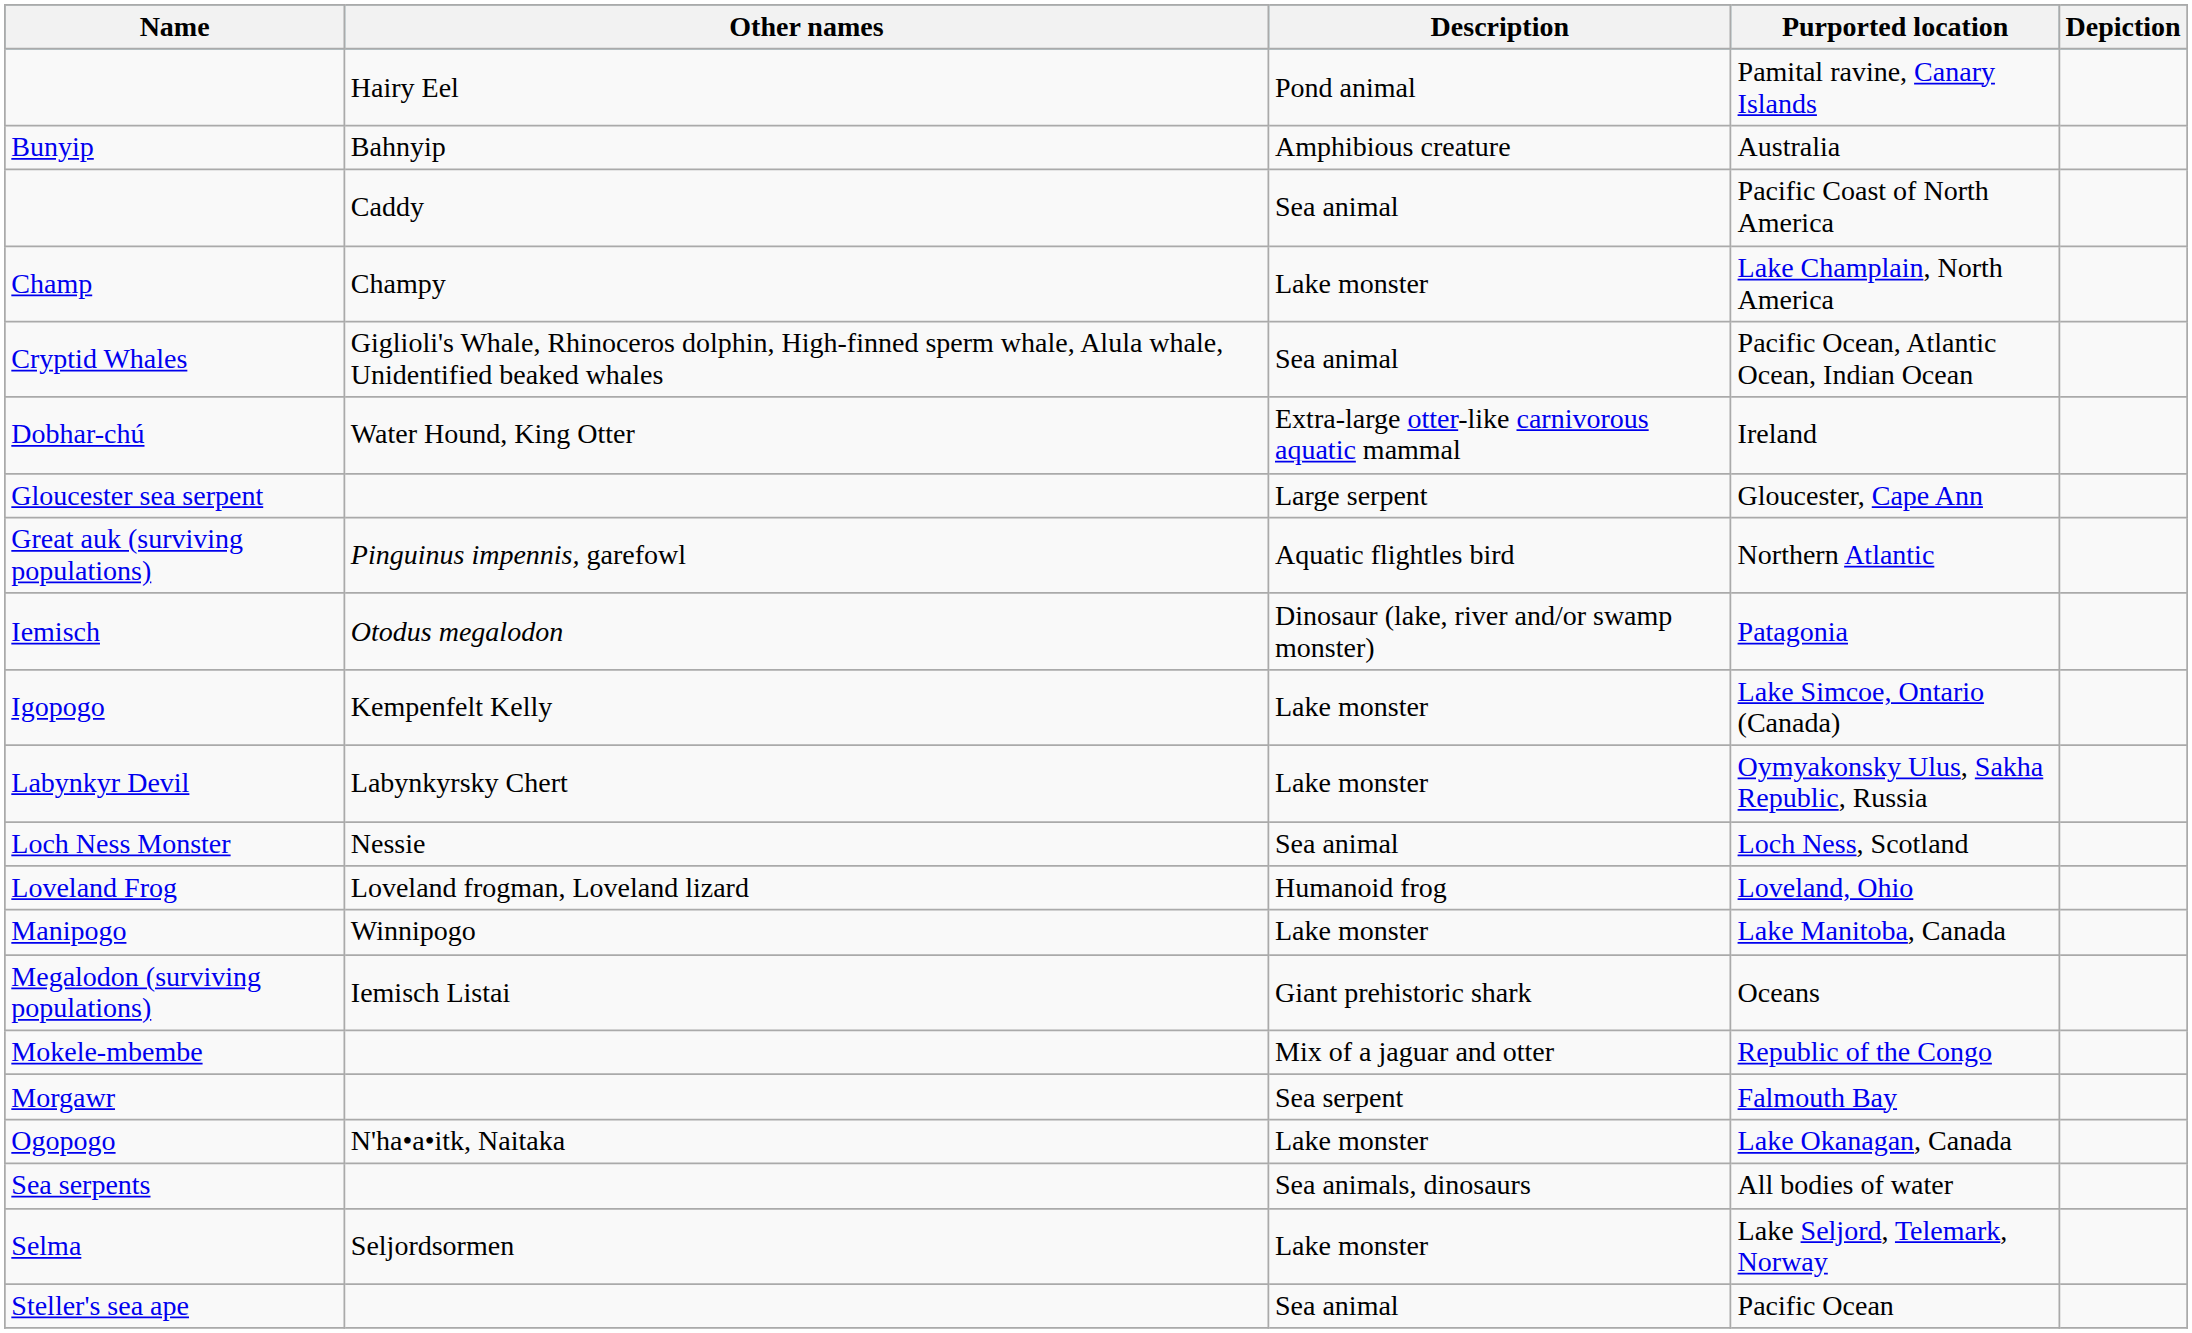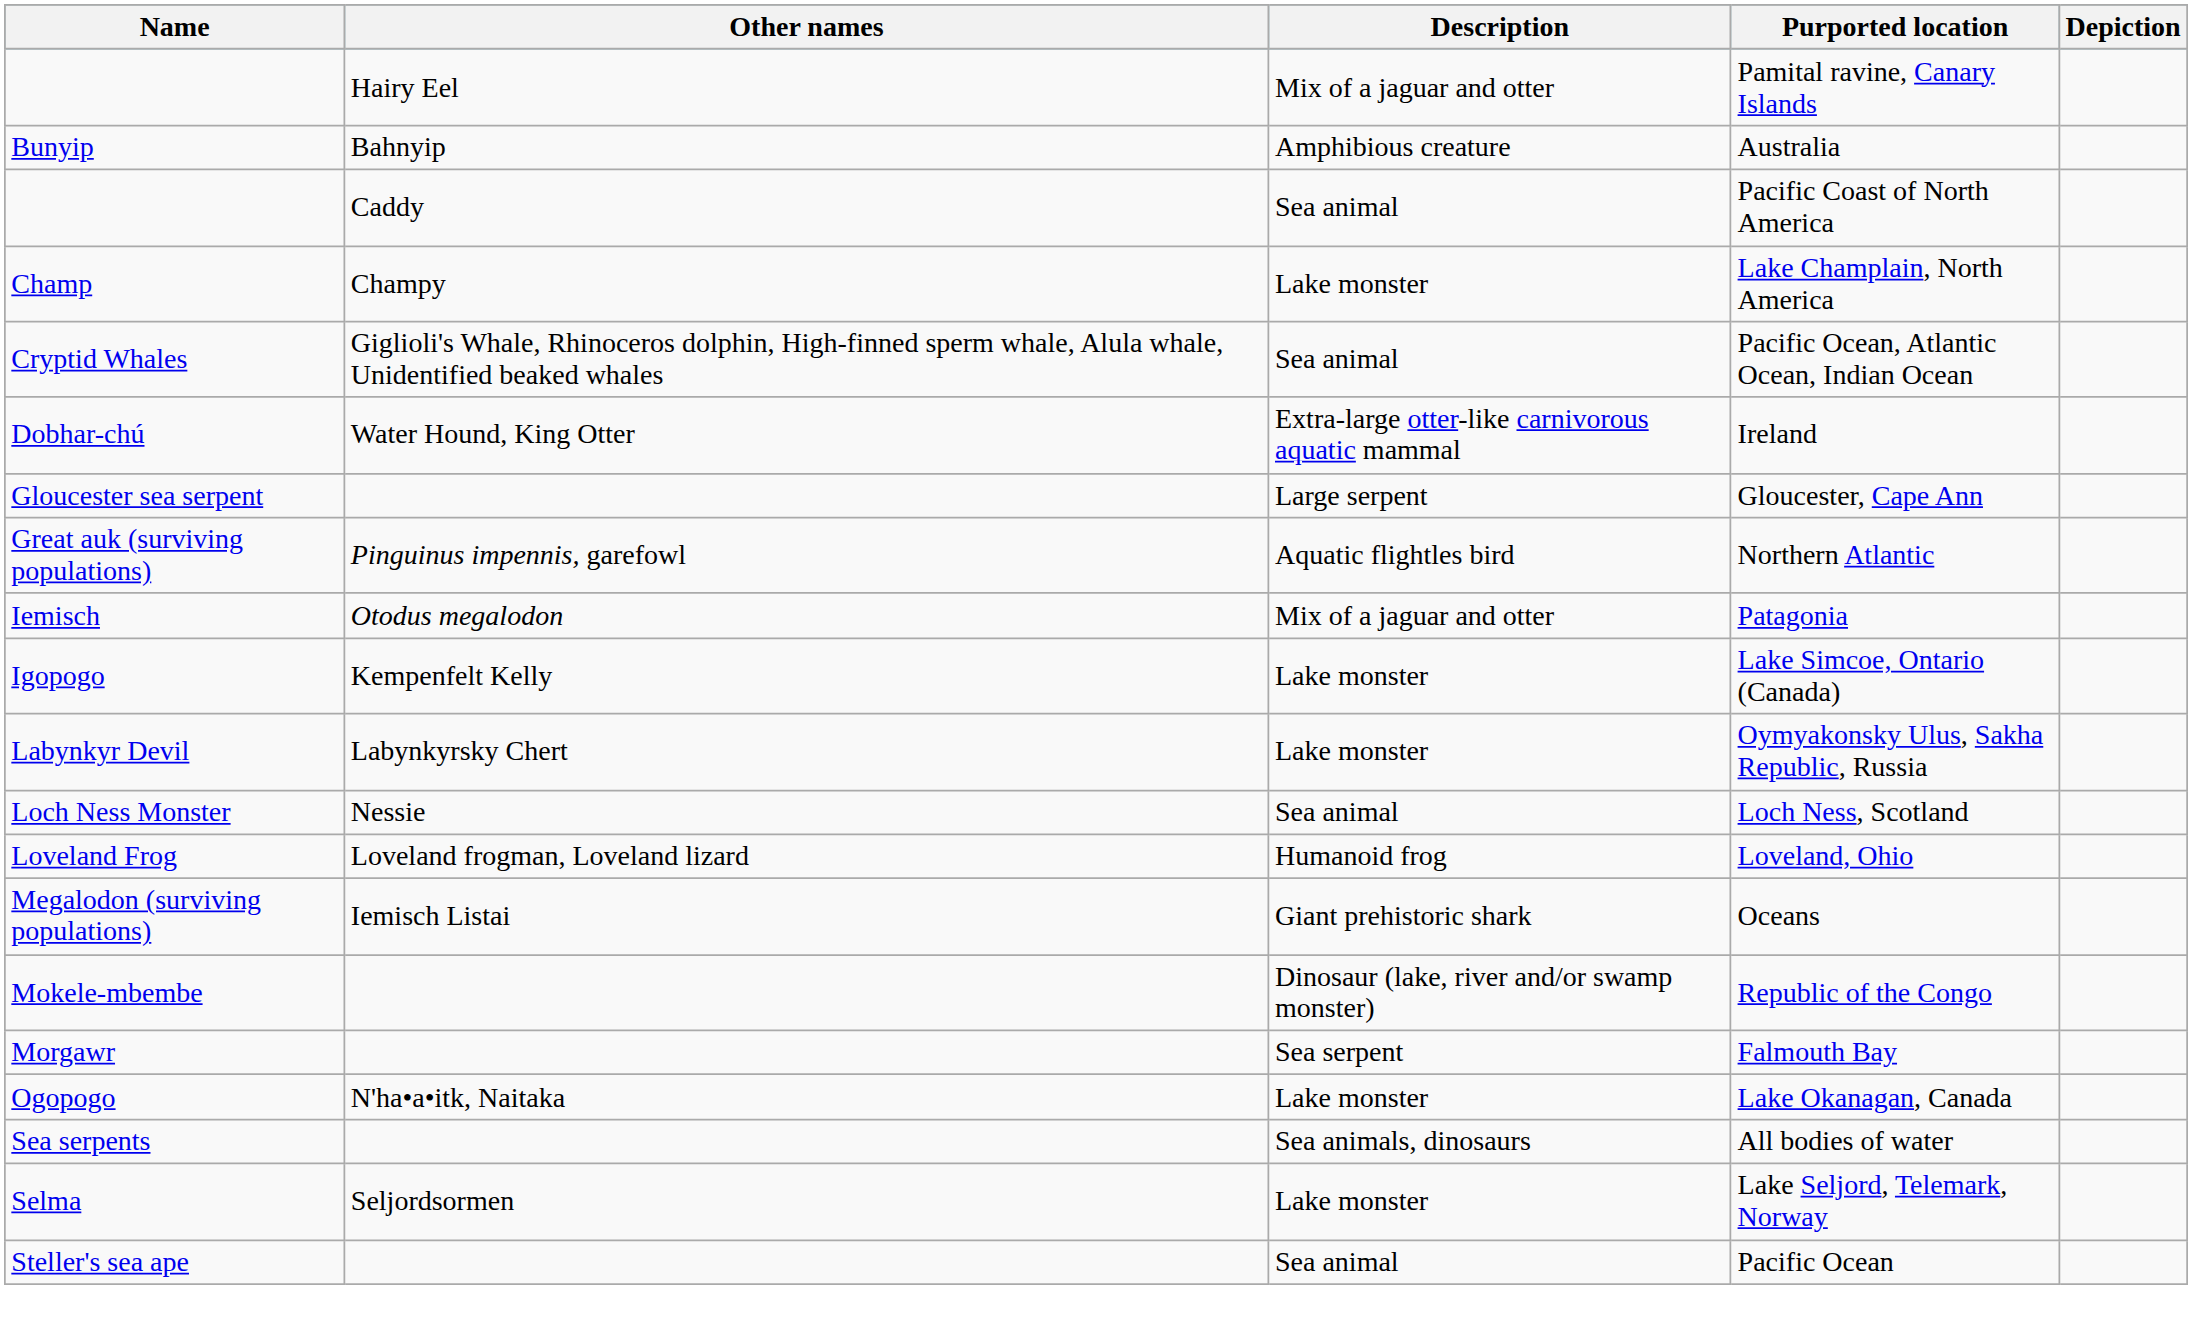Pamital ravine, Canary Islands | Description: Pond animal -> Mix of a jaguar and otter
Patagonia | Description: Dinosaur (lake, river and/or swamp monster) -> Mix of a jaguar and otter
- row: Manipogo | Winnipogo | Lake monster | Lake Manitoba, Canada
Republic of the Congo | Description: Mix of a jaguar and otter -> Dinosaur (lake, river and/or swamp monster)
